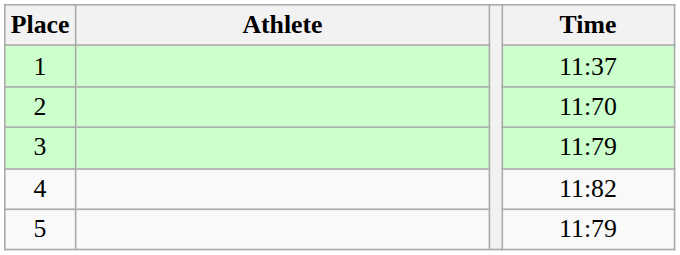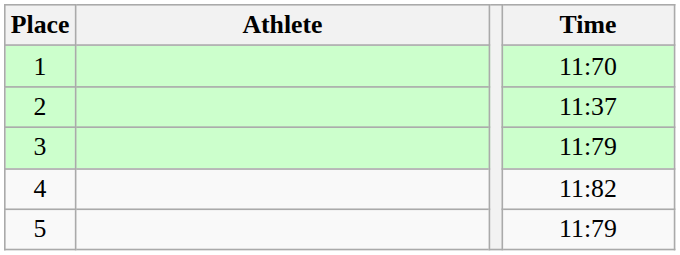1 | Time: 11:37 -> 11:70
2 | Time: 11:70 -> 11:37
